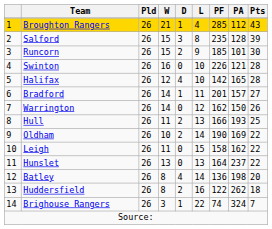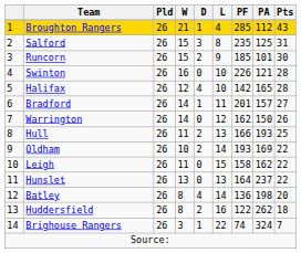Salford | PA: 128 -> 125
Salford | Pts: 39 -> 31
Oldham | PF: 190 -> 193
